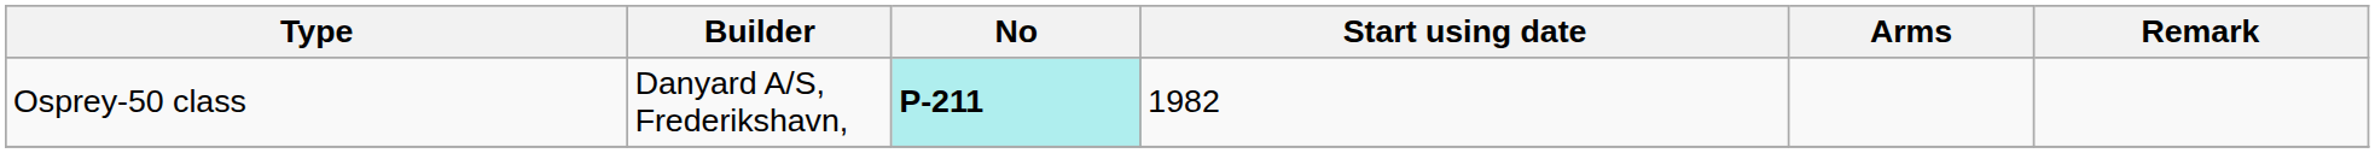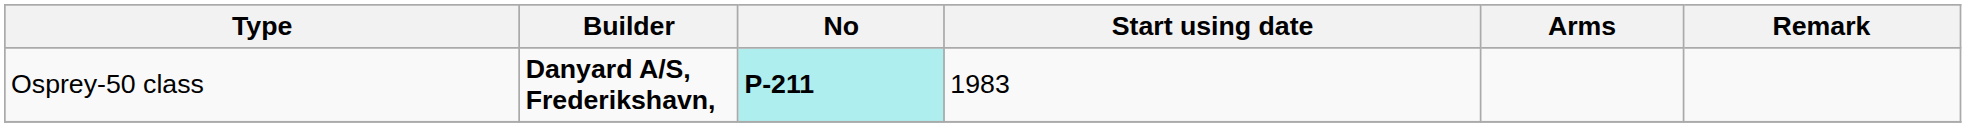Osprey-50 class | Builder: normal -> bold
Osprey-50 class | Start using date: 1982 -> 1983
